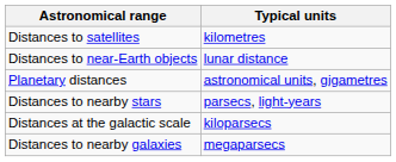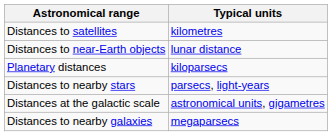Planetary distances | Typical units: astronomical units, gigametres -> kiloparsecs
Distances at the galactic scale | Typical units: kiloparsecs -> astronomical units, gigametres
